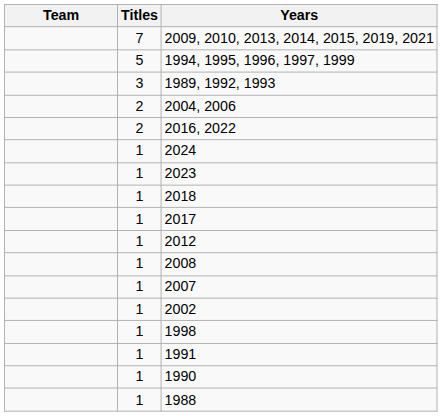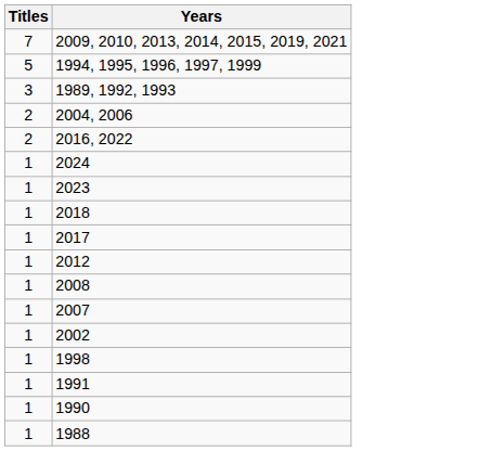- column: Team
